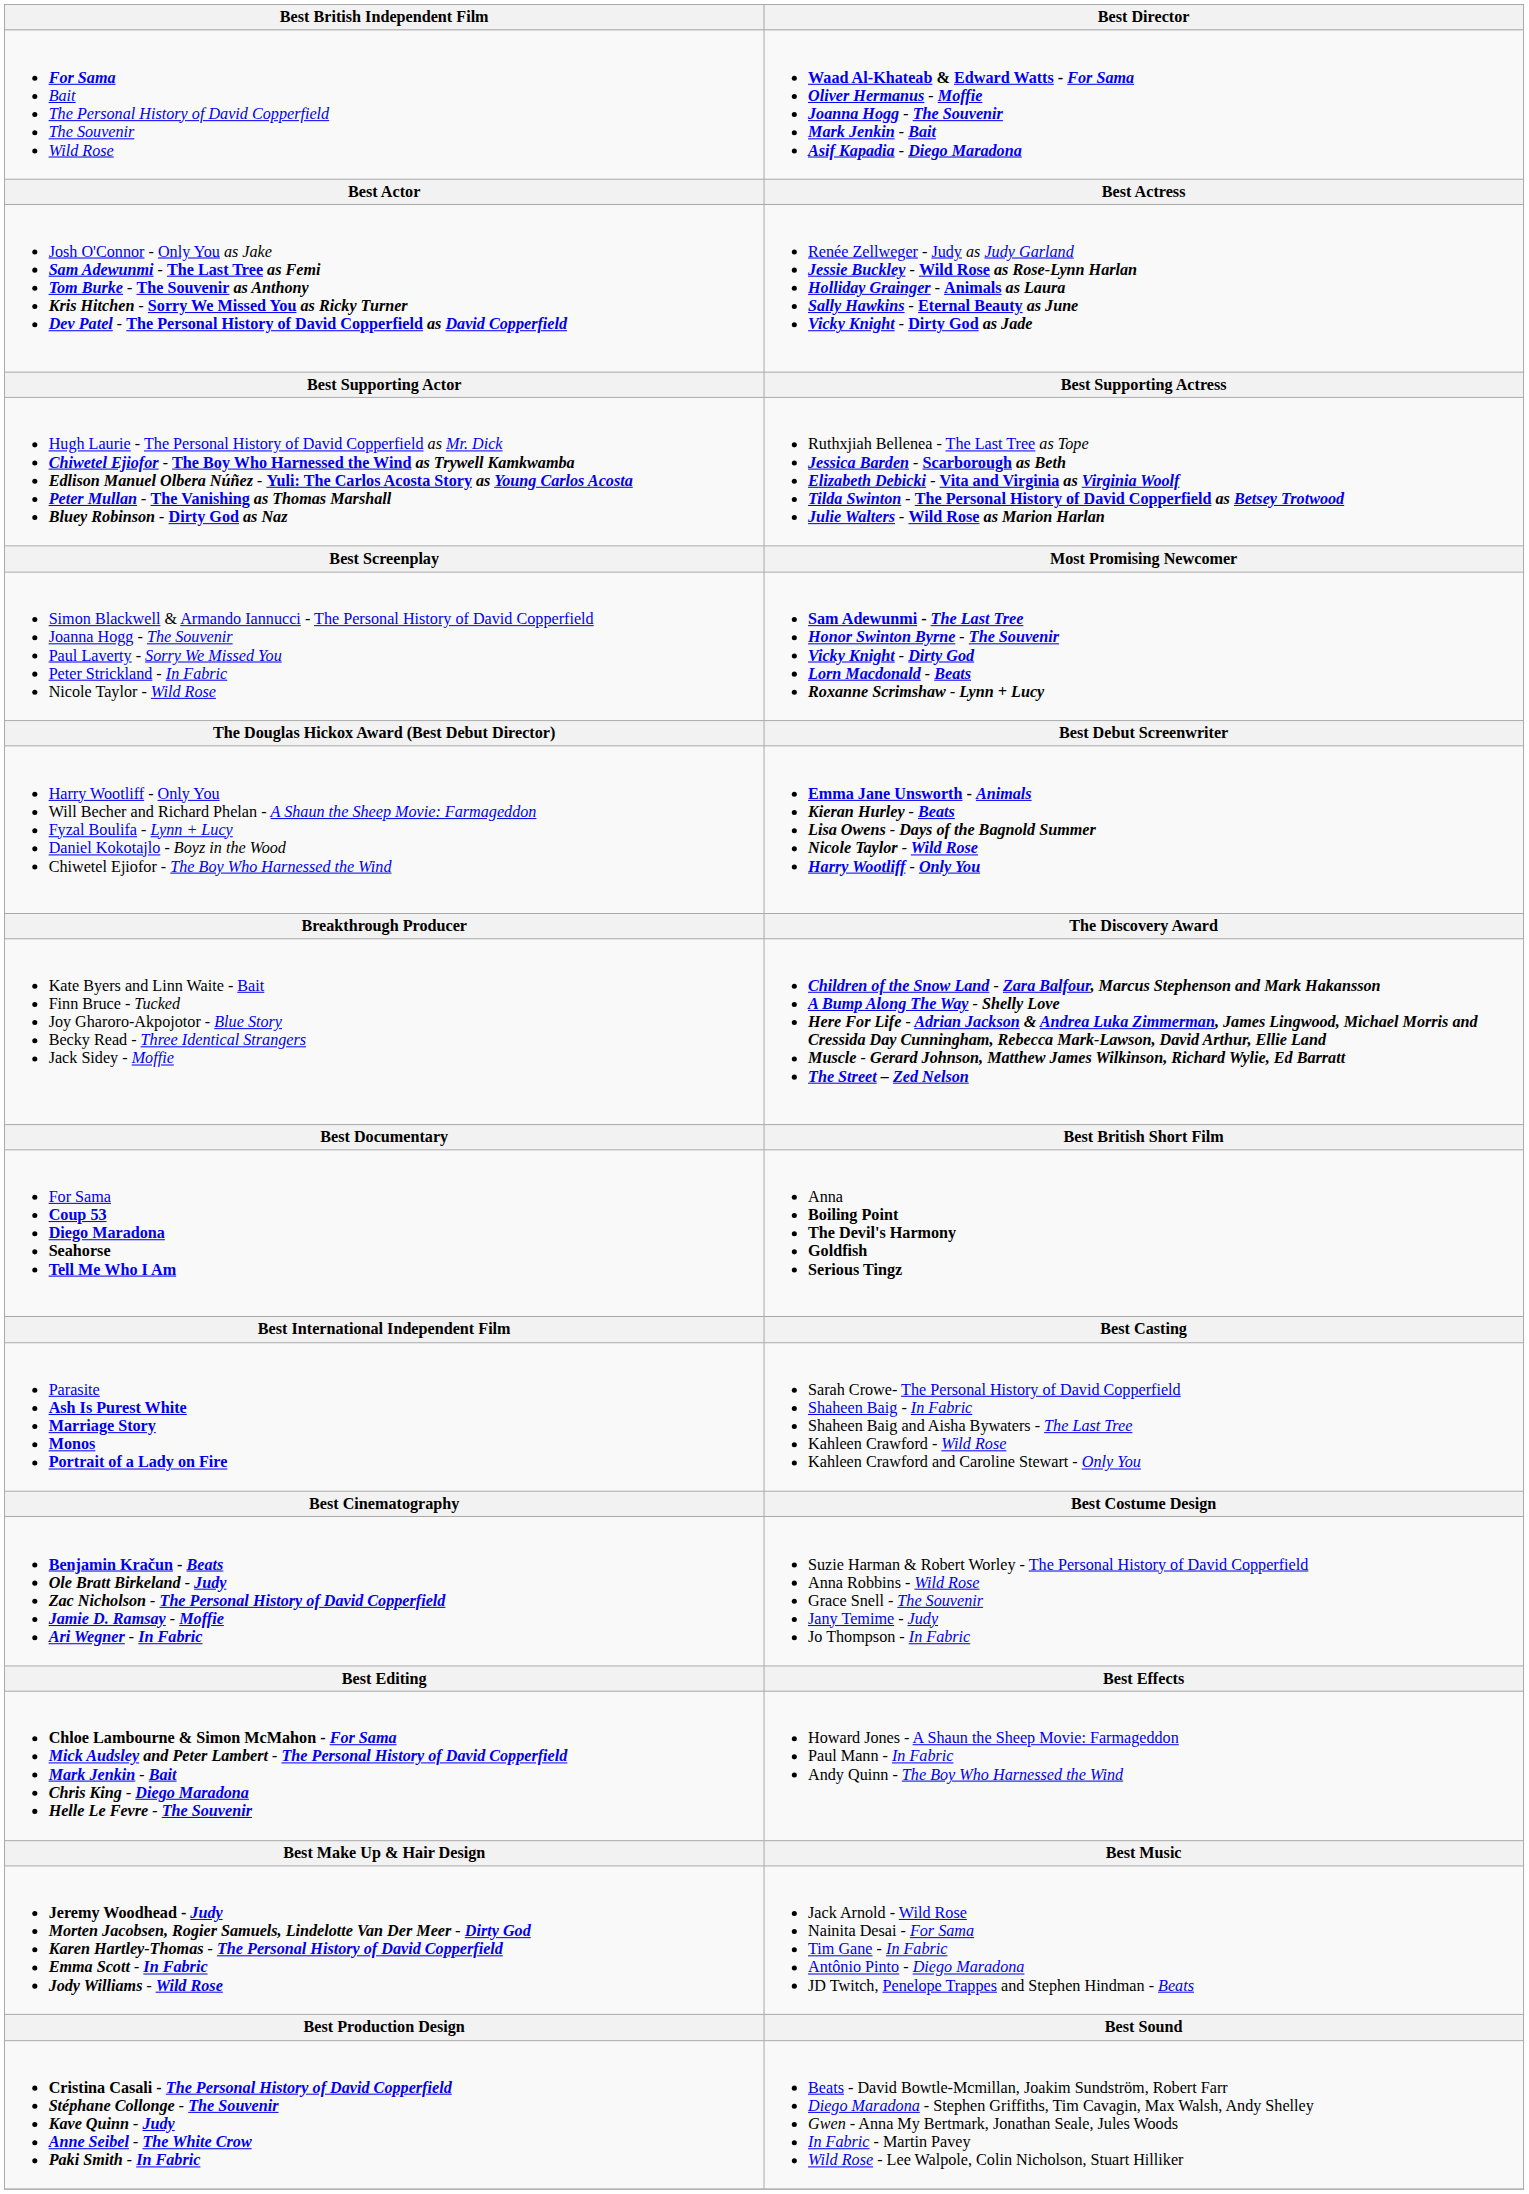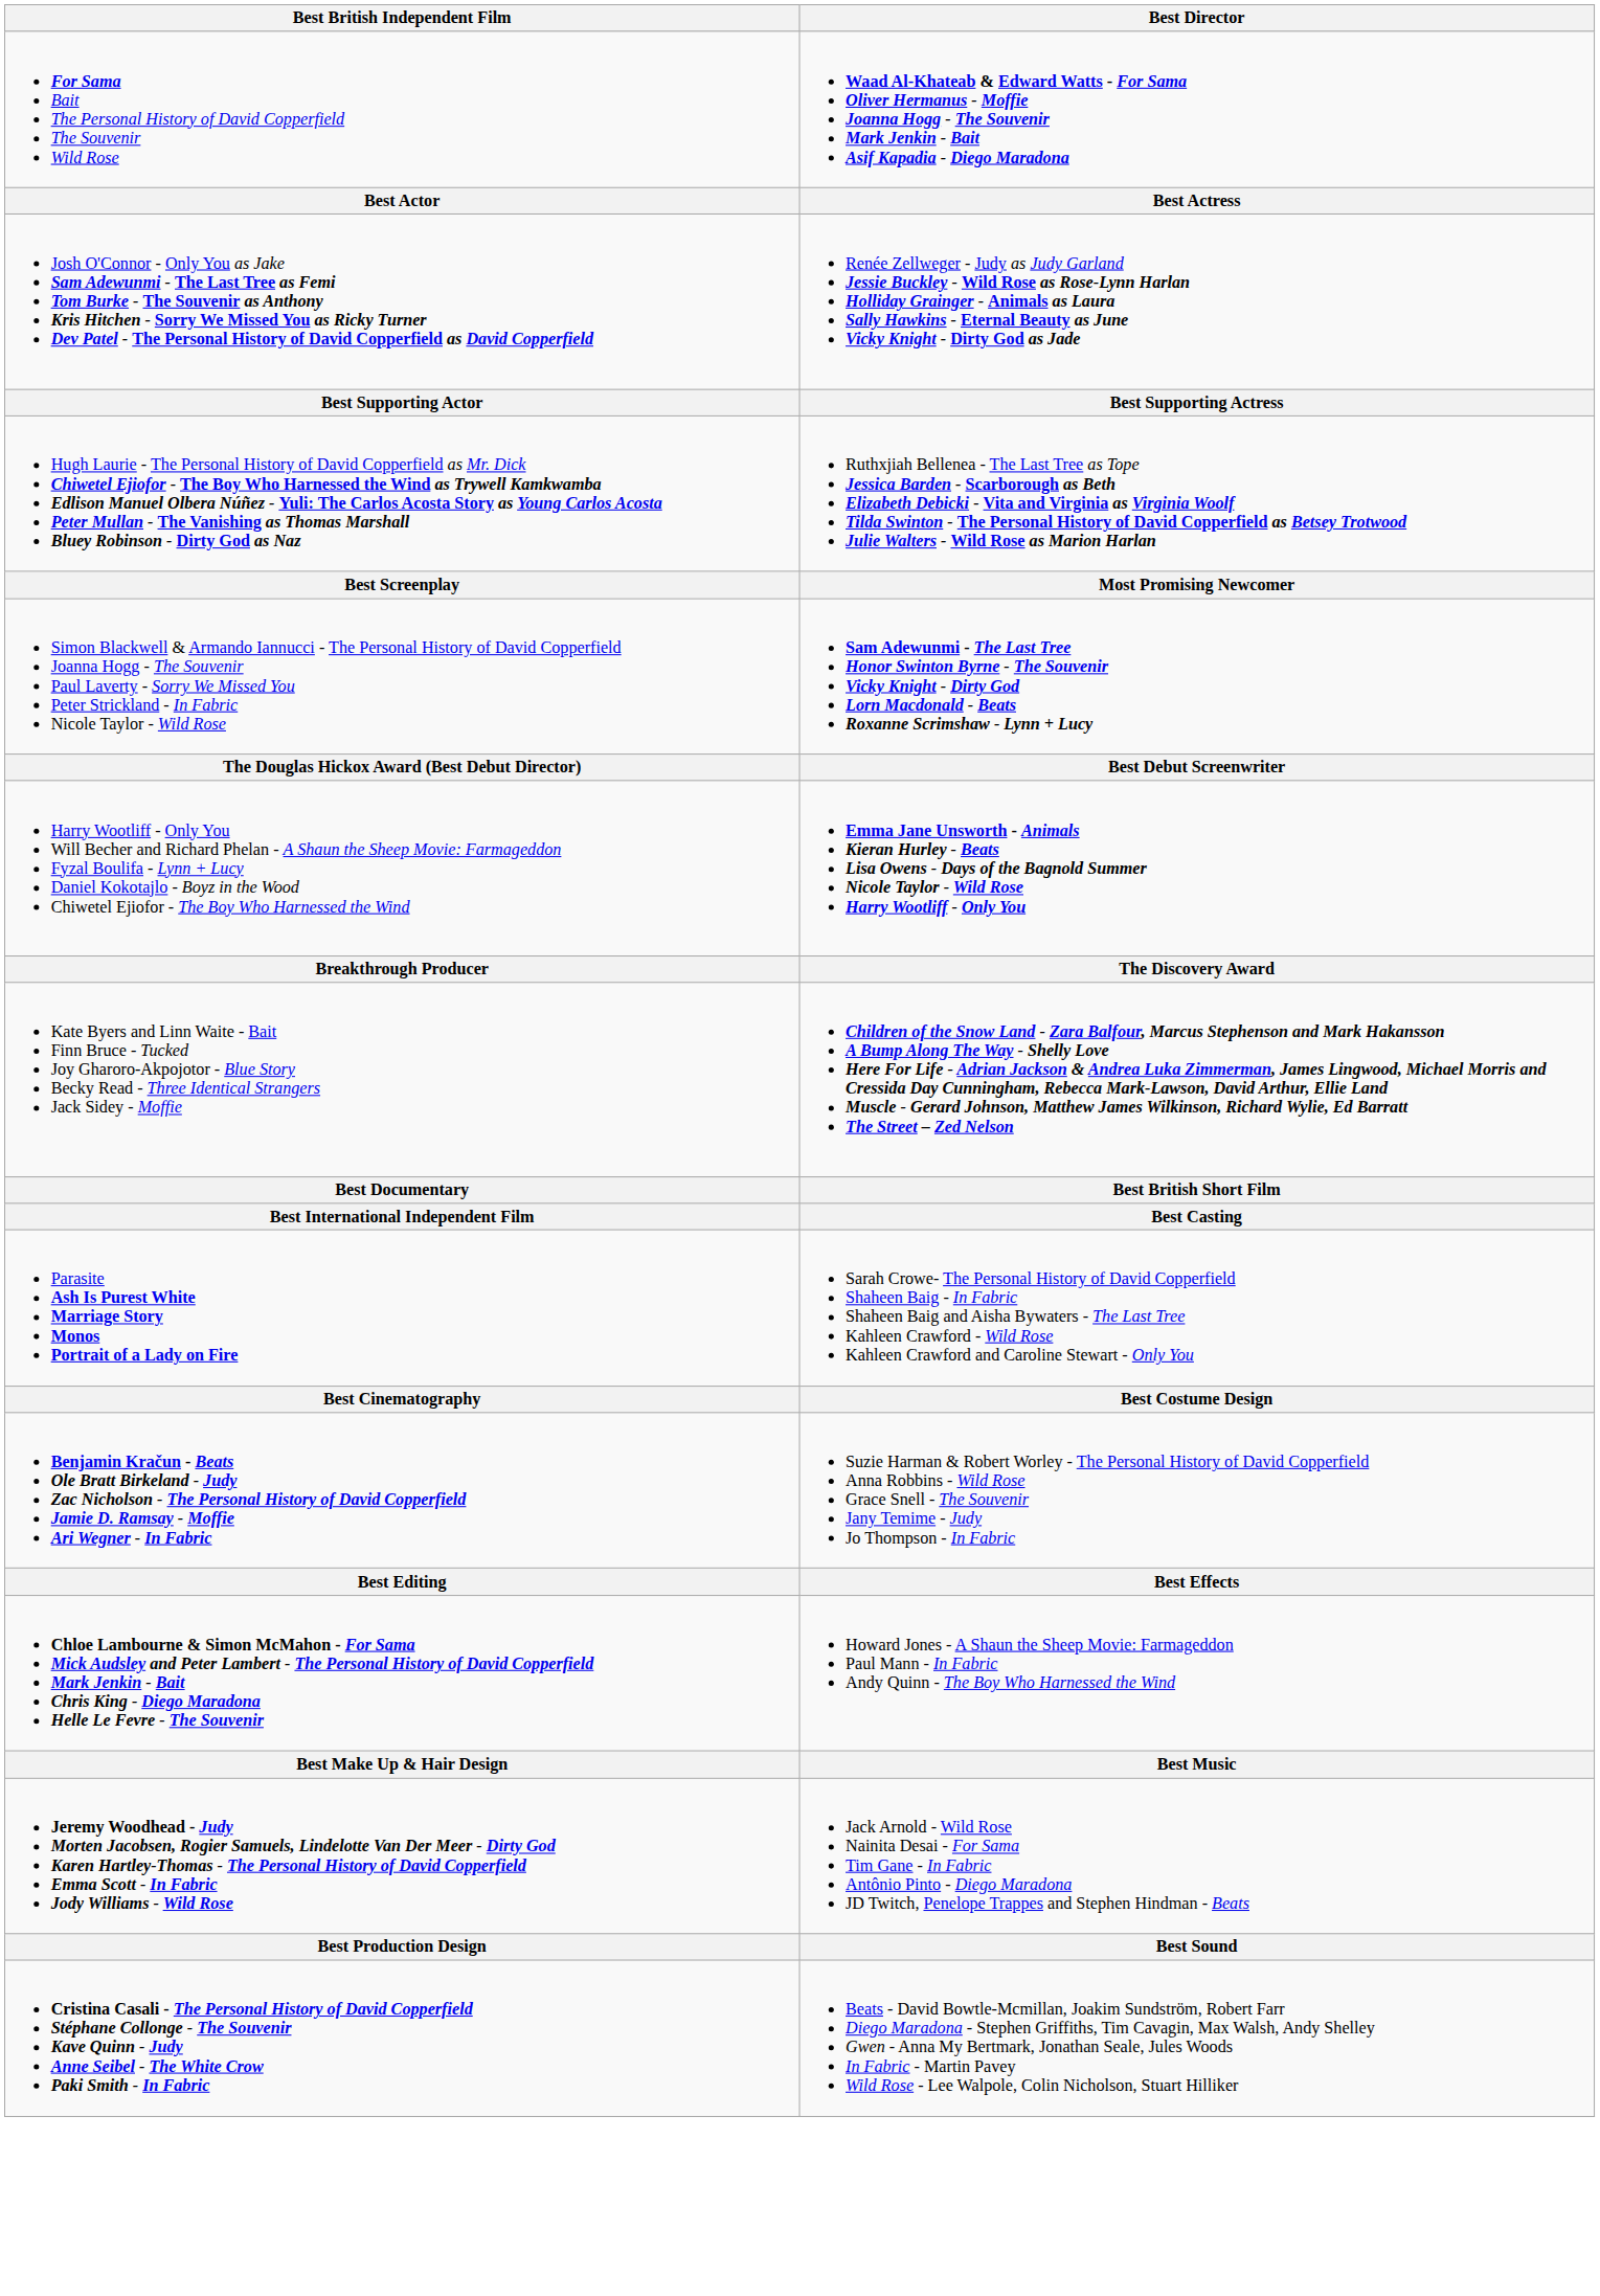- row: For Sama Coup 53 Diego Maradona Seahorse Tell Me Who I Am | Anna Boiling Point The Devil's Harmony Goldfish Serious Tingz
